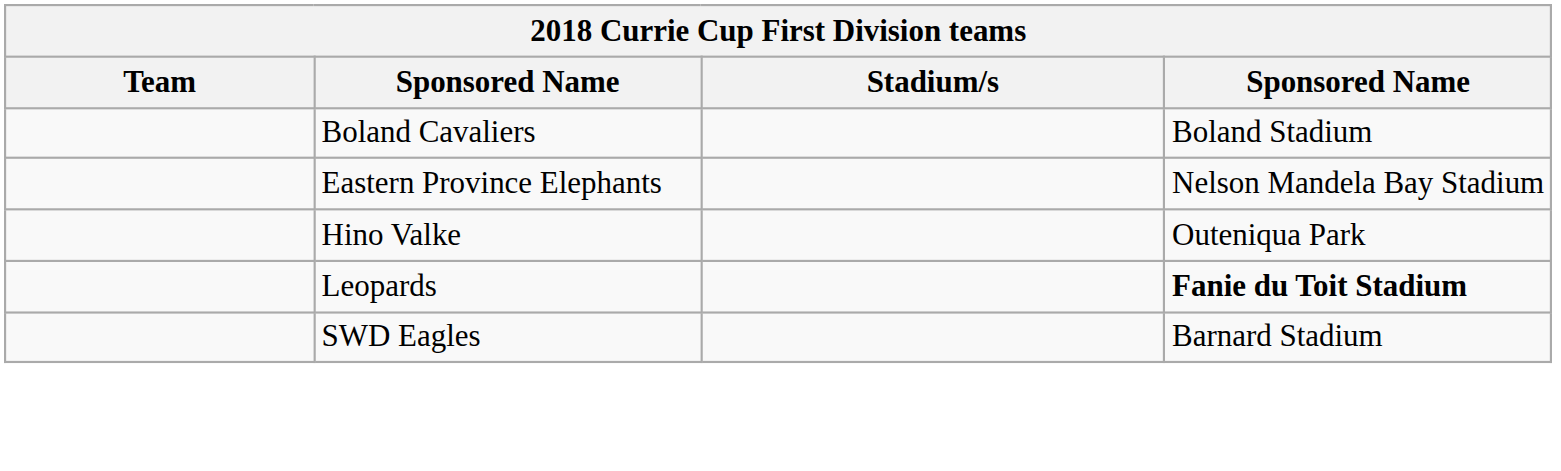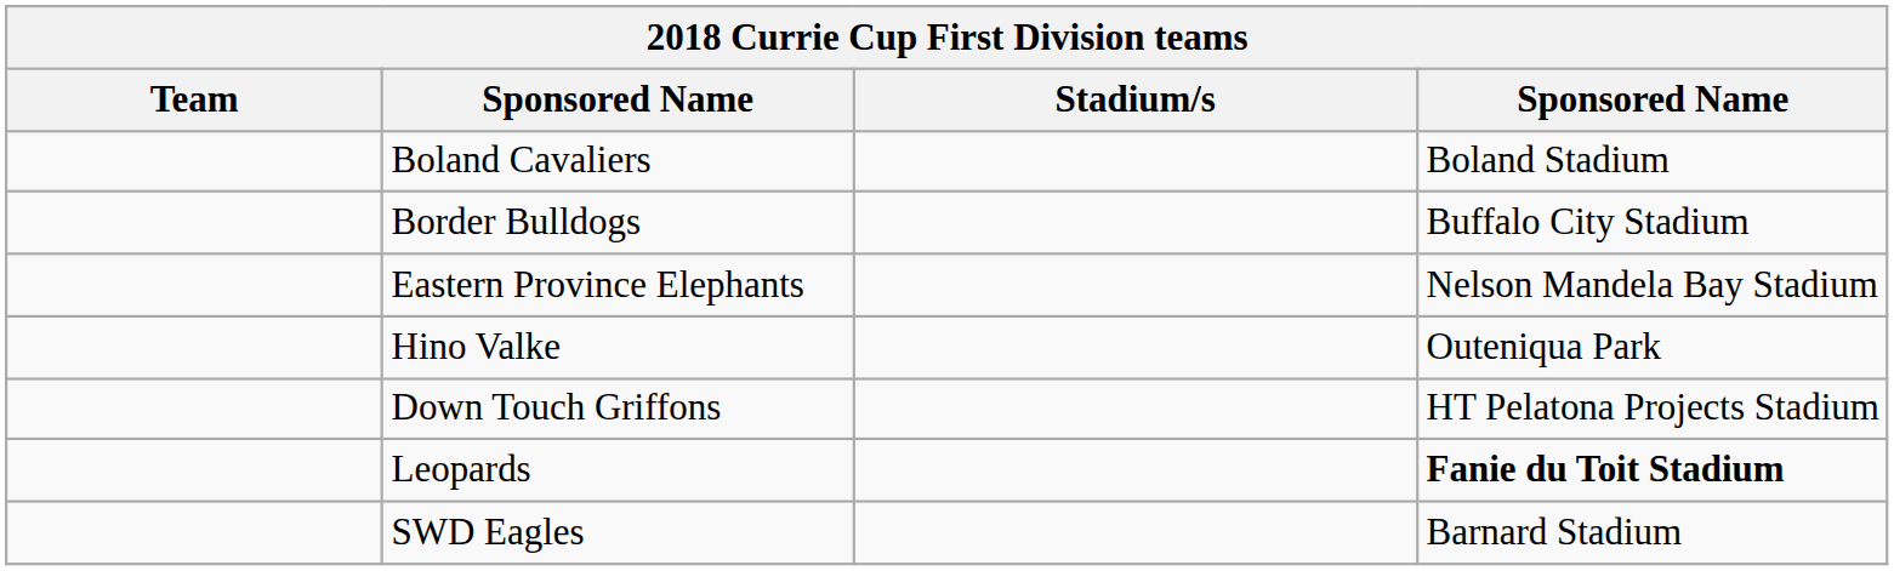+ row: Border Bulldogs | Buffalo City Stadium
+ row: Down Touch Griffons | HT Pelatona Projects Stadium
